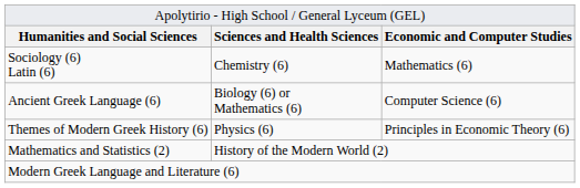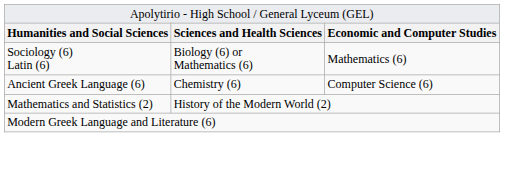Sociology (6) Latin (6) | column 2: Chemistry (6) -> Biology (6) or Mathematics (6)
Ancient Greek Language (6) | column 2: Biology (6) or Mathematics (6) -> Chemistry (6)
- row: Themes of Modern Greek History (6) | Physics (6) | Principles in Economic Theory (6)
